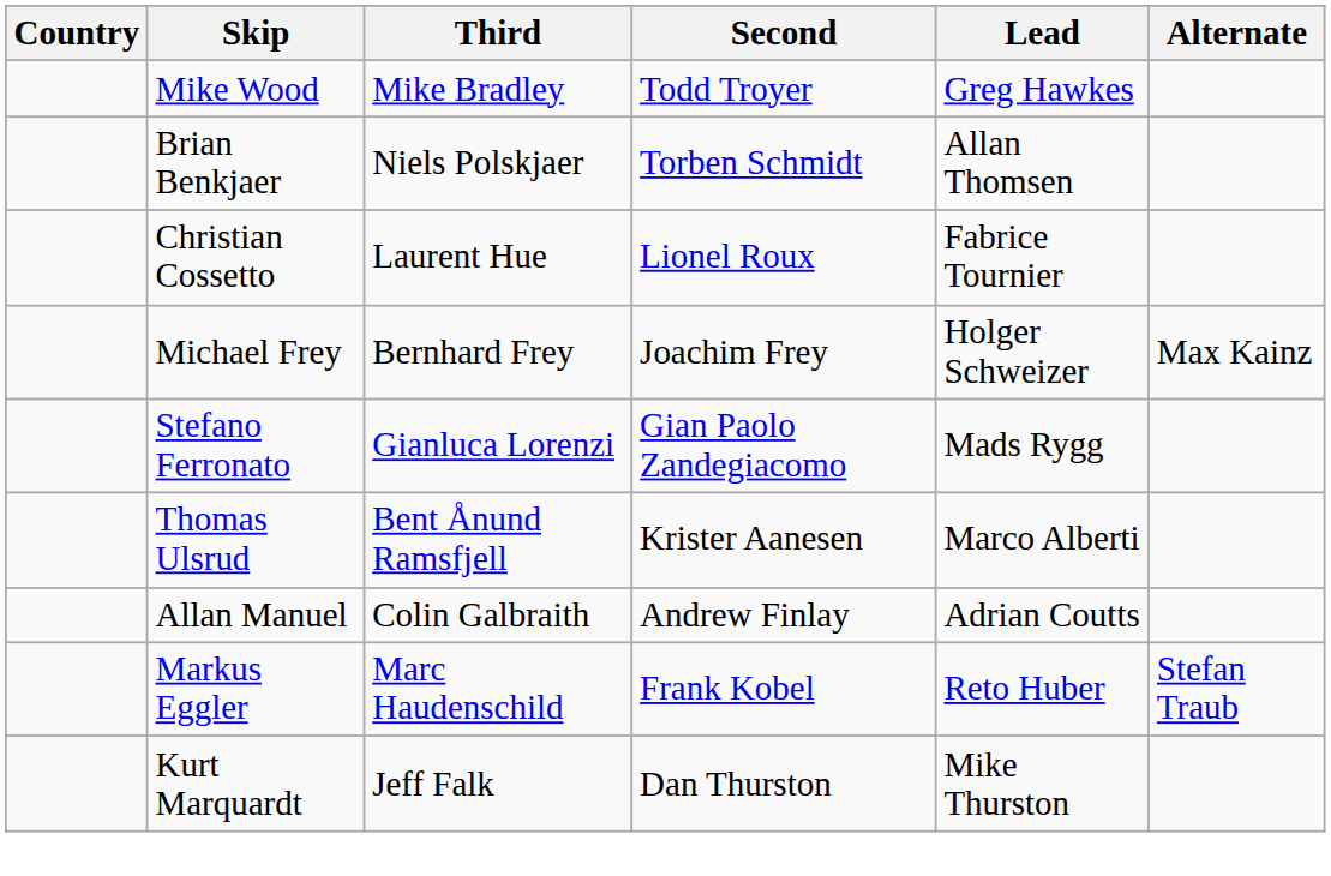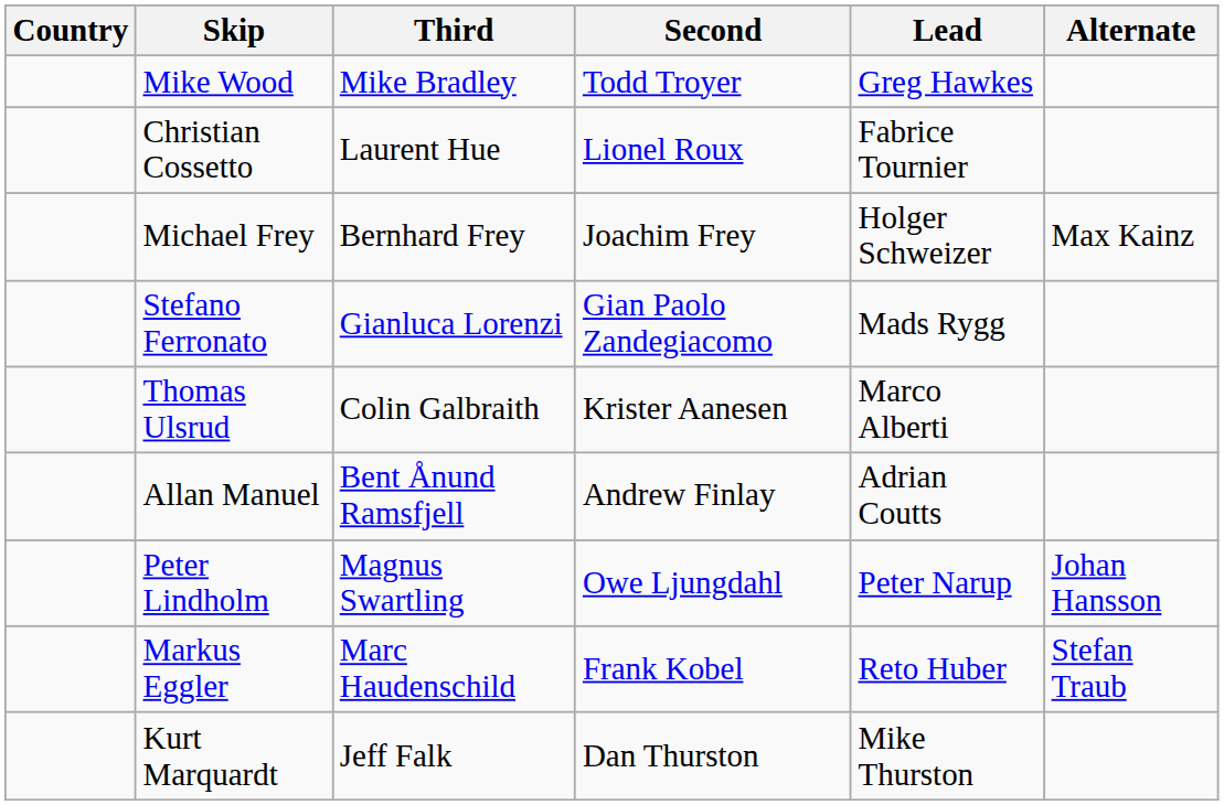- row: Brian Benkjaer | Niels Polskjaer | Torben Schmidt | Allan Thomsen
Thomas Ulsrud | Third: Bent Ånund Ramsfjell -> Colin Galbraith
Allan Manuel | Third: Colin Galbraith -> Bent Ånund Ramsfjell
+ row: Peter Lindholm | Magnus Swartling | Owe Ljungdahl | Peter Narup | Johan Hansson
